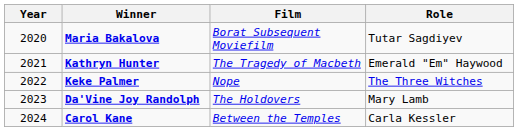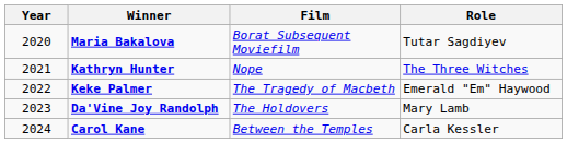Kathryn Hunter | Film: The Tragedy of Macbeth -> Nope
Kathryn Hunter | Role: Emerald "Em" Haywood -> The Three Witches
Keke Palmer | Film: Nope -> The Tragedy of Macbeth
Keke Palmer | Role: The Three Witches -> Emerald "Em" Haywood
